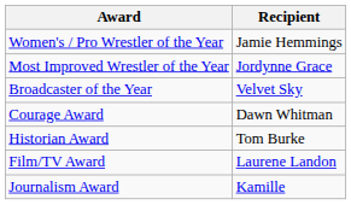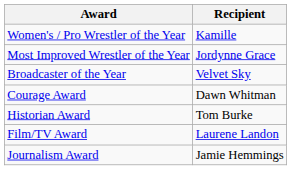Women's / Pro Wrestler of the Year | Recipient: Jamie Hemmings -> Kamille
Journalism Award | Recipient: Kamille -> Jamie Hemmings
